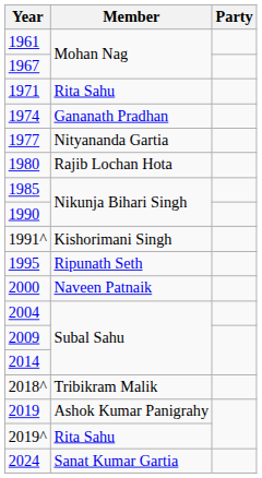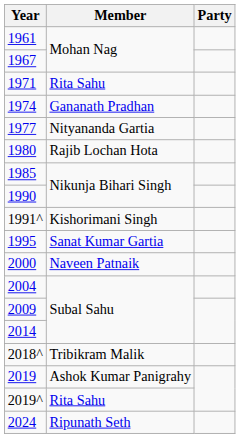1995 | Member: Ripunath Seth -> Sanat Kumar Gartia
2024 | Member: Sanat Kumar Gartia -> Ripunath Seth
